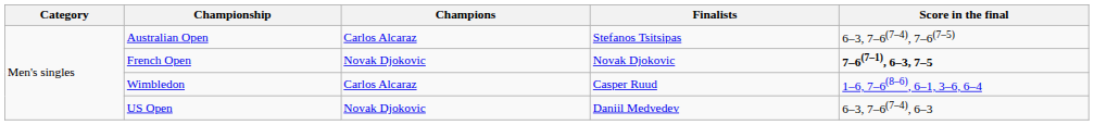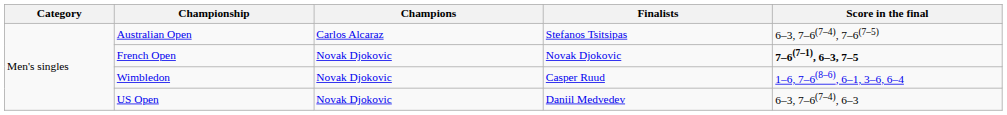Wimbledon | Champions: Carlos Alcaraz -> Novak Djokovic
